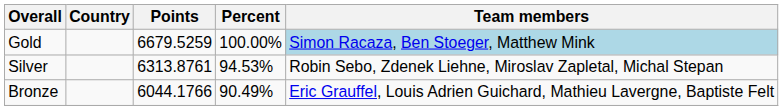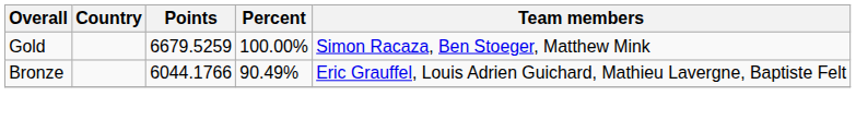Gold | Team members: lightblue background -> no background
- row: Silver | 6313.8761 | 94.53% | Robin Sebo, Zdenek Liehne, Miroslav Zapletal, Michal Stepan
